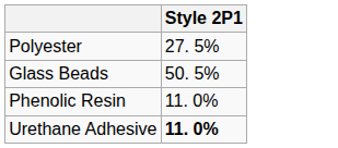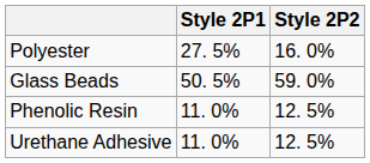+ column: Style 2P2 | 16. 0% | 59. 0% | 12. 5% | 12. 5%
Urethane Adhesive | Style 2P1: bold -> normal
